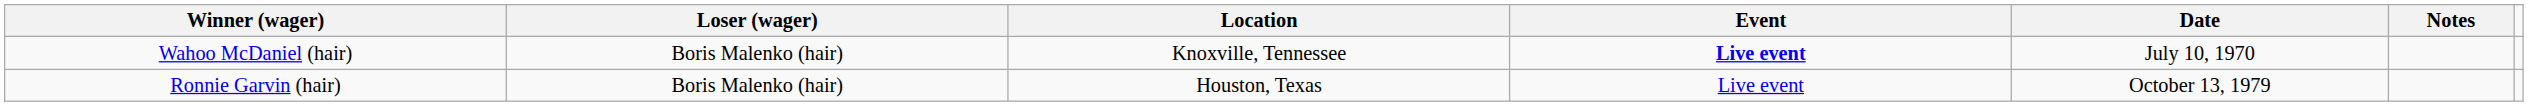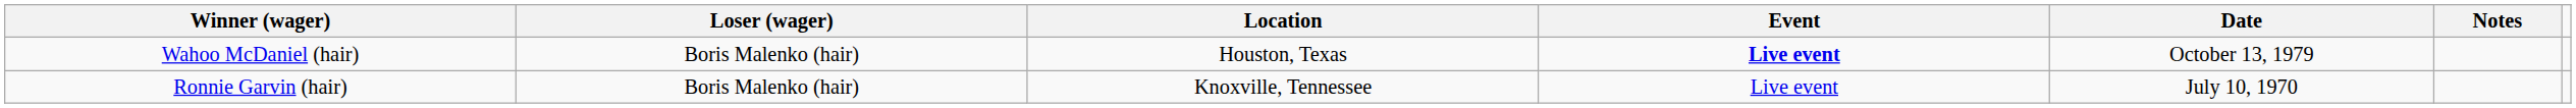Wahoo McDaniel (hair) | Location: Knoxville, Tennessee -> Houston, Texas
Wahoo McDaniel (hair) | Date: July 10, 1970 -> October 13, 1979
Ronnie Garvin (hair) | Location: Houston, Texas -> Knoxville, Tennessee
Ronnie Garvin (hair) | Date: October 13, 1979 -> July 10, 1970
